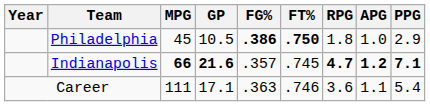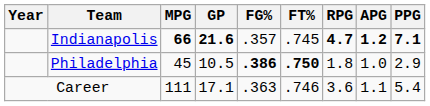rows swapped: Philadelphia <-> Indianapolis
